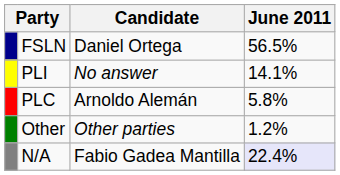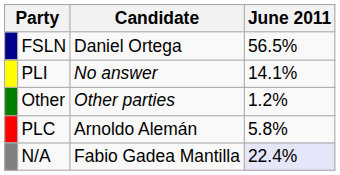rows swapped: PLC <-> Other
